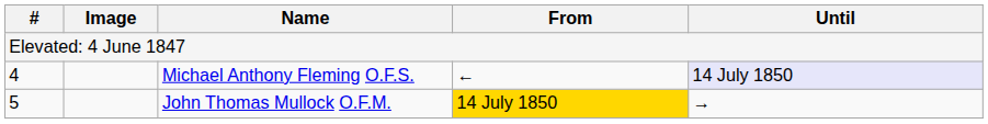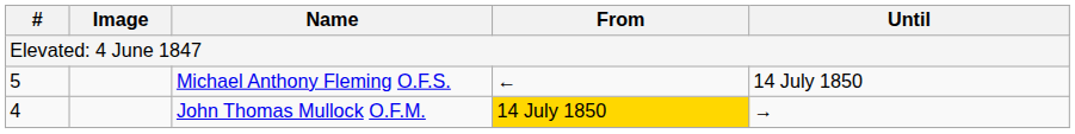Michael Anthony Fleming O.F.S. | #: 4 -> 5
Michael Anthony Fleming O.F.S. | Until: lavender background -> no background
John Thomas Mullock O.F.M. | #: 5 -> 4
